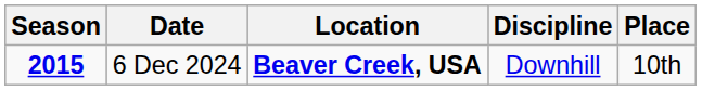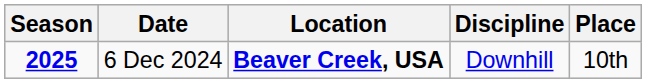6 Dec 2024 | Season: 2015 -> 2025
